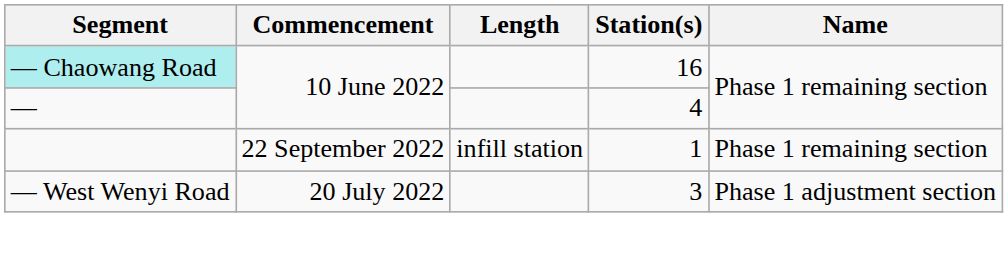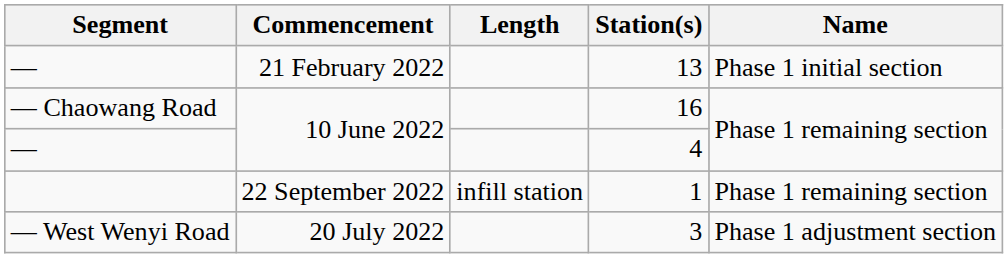+ row: — | 21 February 2022 | 13 | Phase 1 initial section
16 | Segment: paleturquoise background -> no background
